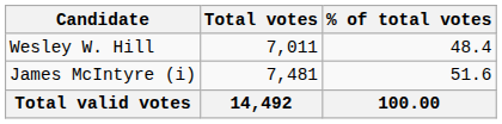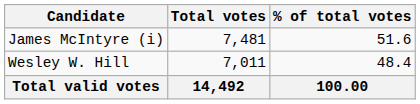rows swapped: James McIntyre (i) <-> Wesley W. Hill
